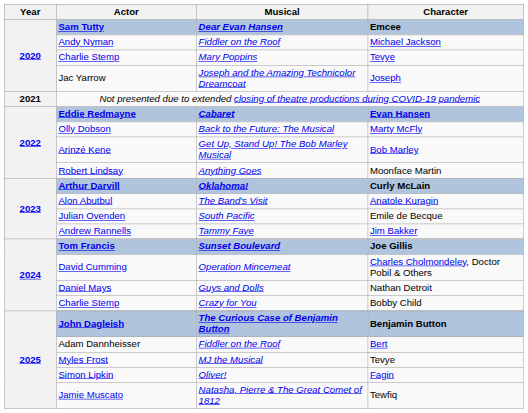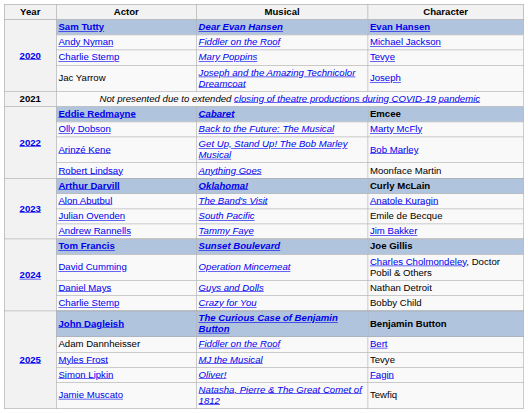Sam Tutty | Character: Emcee -> Evan Hansen
Eddie Redmayne | Character: Evan Hansen -> Emcee
